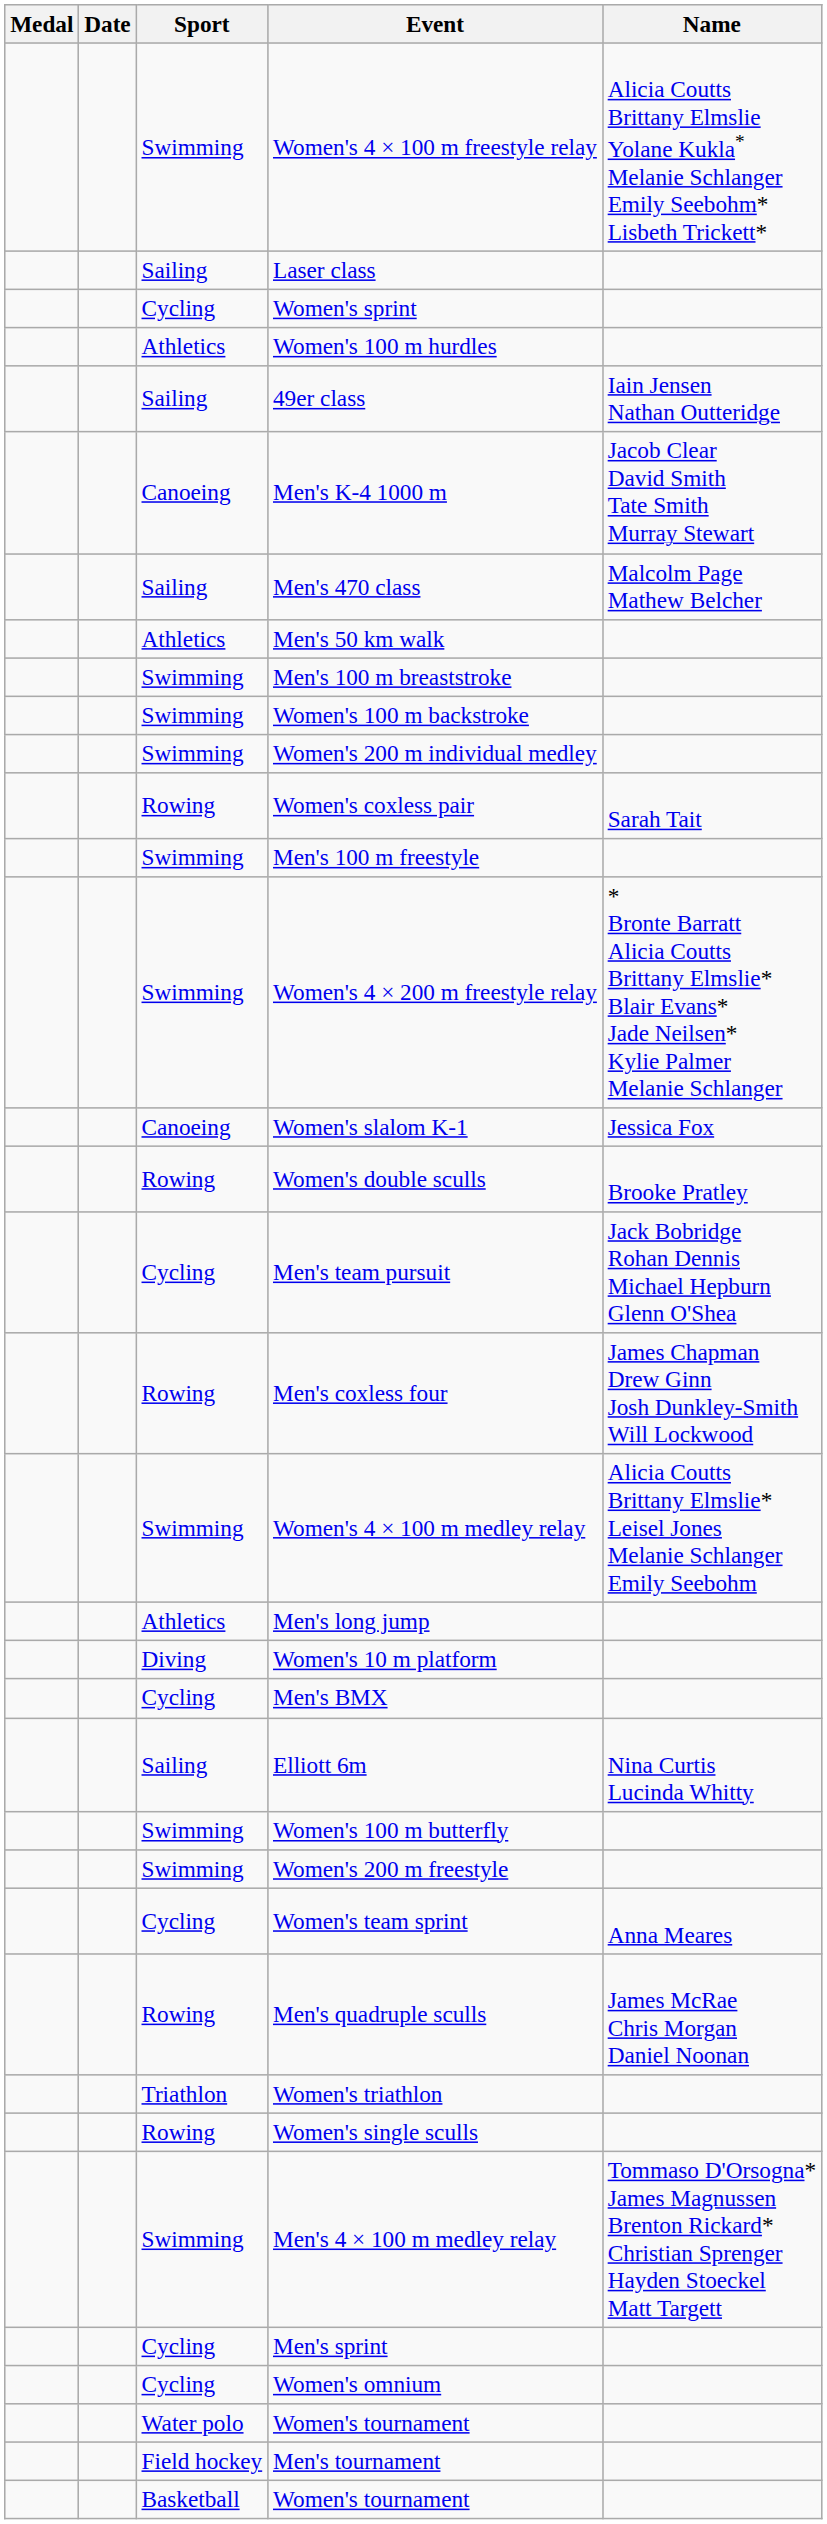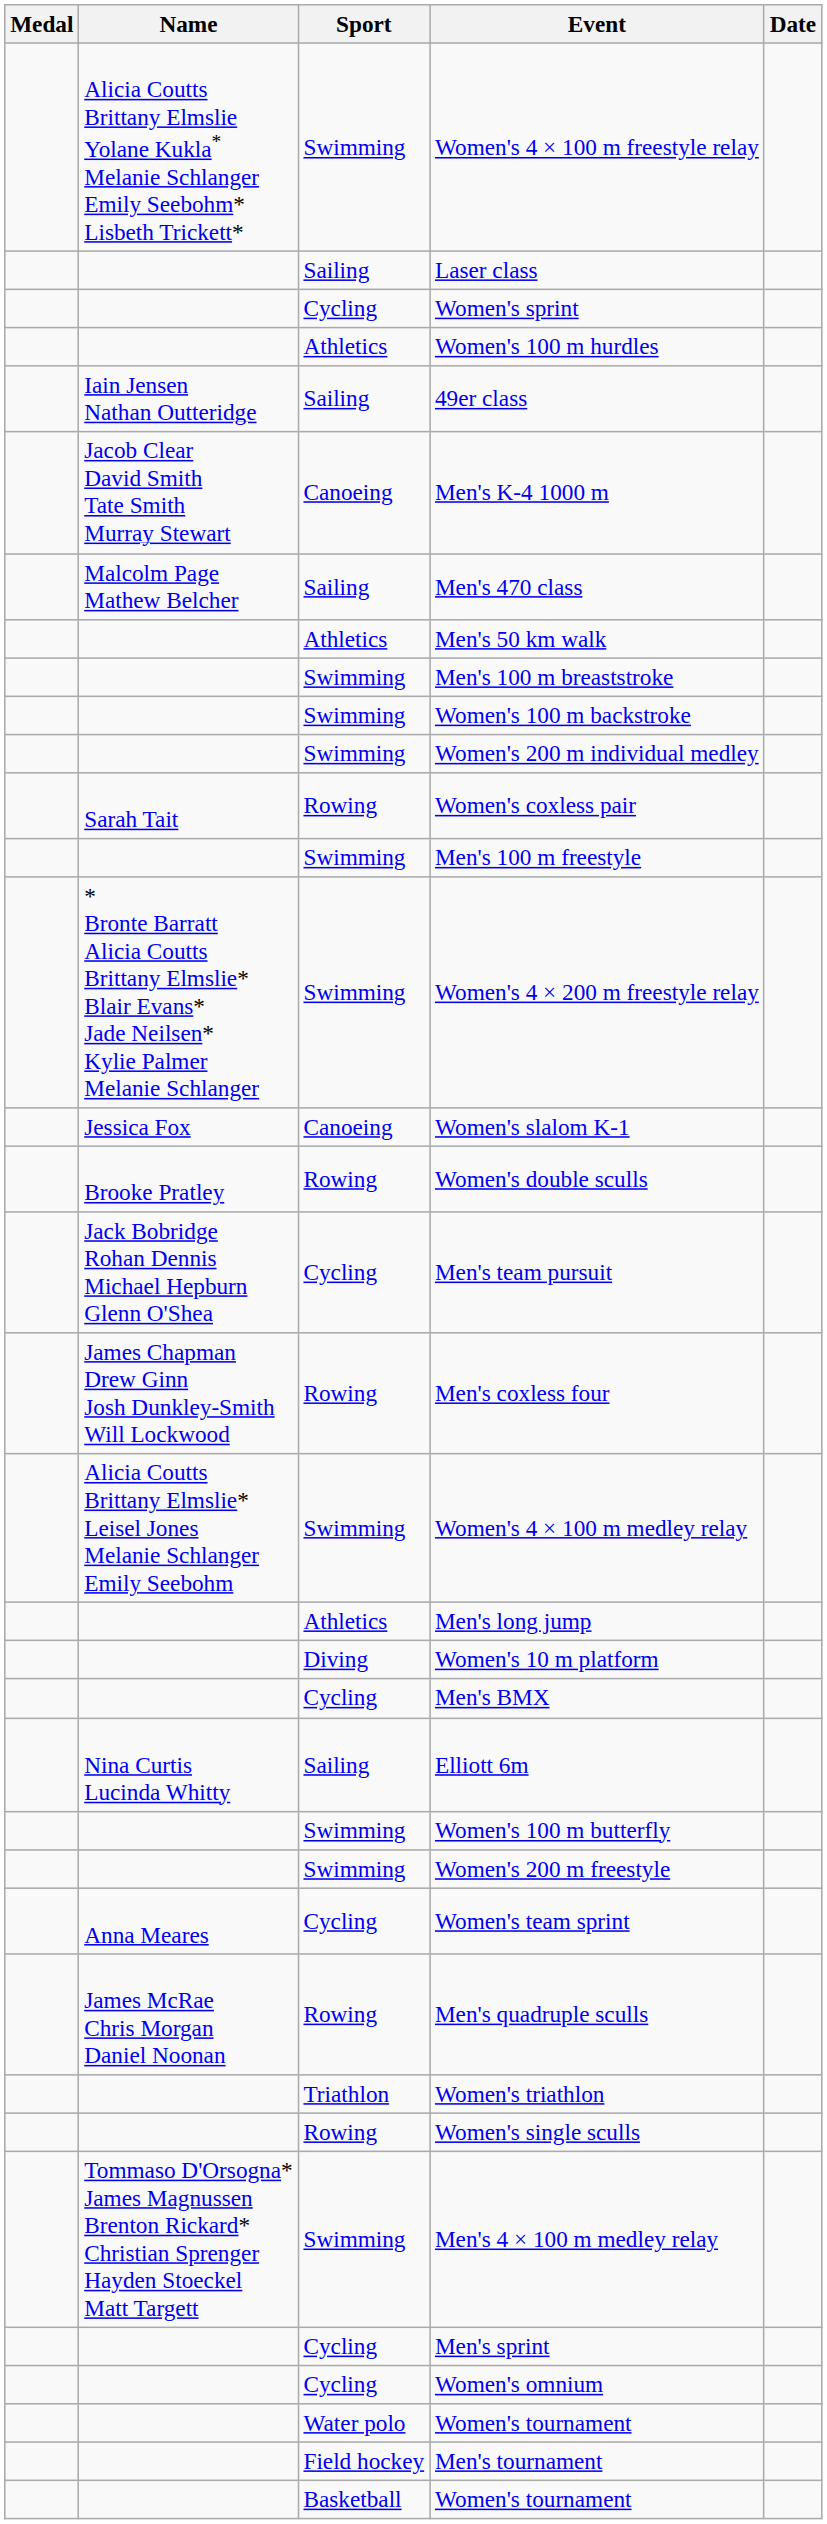columns swapped: Name <-> Date
